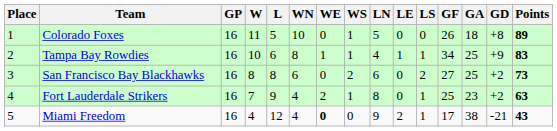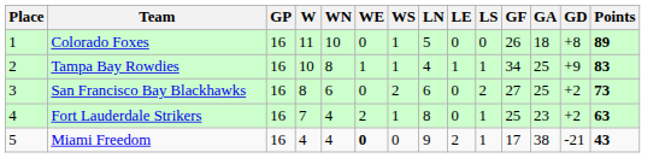- column: L | 5 | 6 | 8 | 9 | 12
